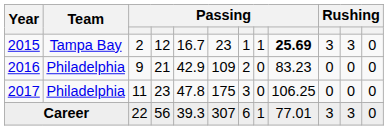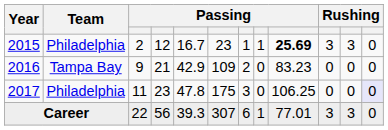2015 | Team: Tampa Bay -> Philadelphia
2016 | Team: Philadelphia -> Tampa Bay
2017 | column 12: no background -> lavender background
